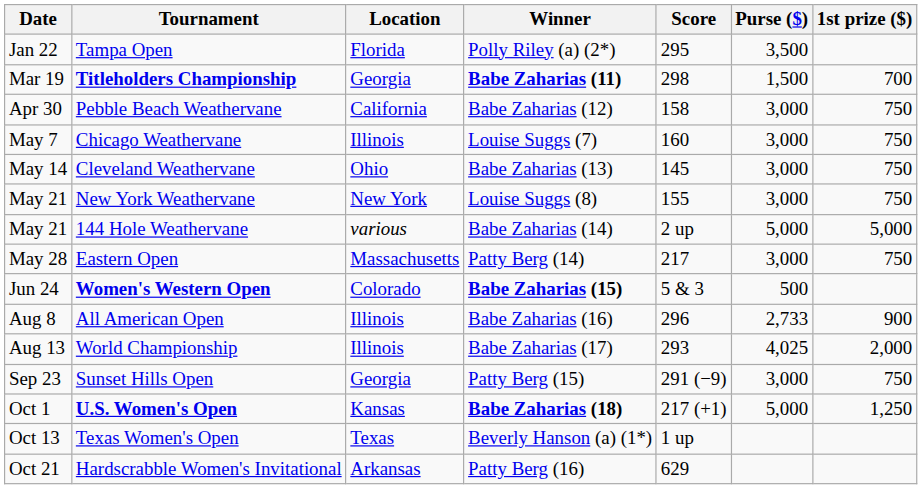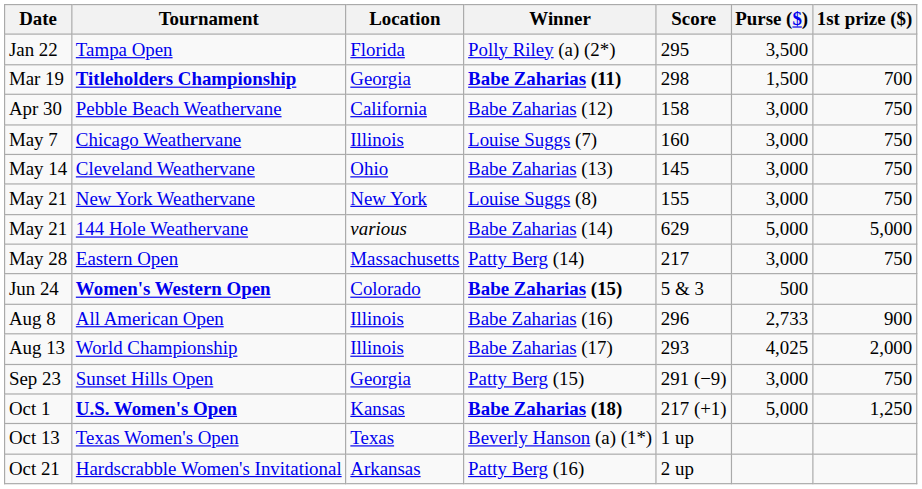144 Hole Weathervane | Score: 2 up -> 629
Hardscrabble Women's Invitational | Score: 629 -> 2 up
